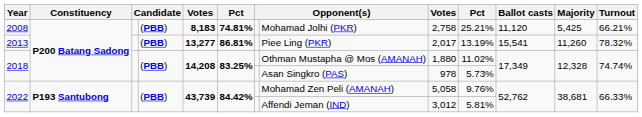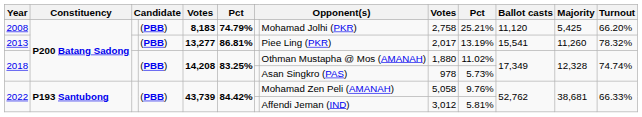2008 | column 6: 74.81% -> 74.79%
2008 | Turnout: 66.21% -> 66.20%
